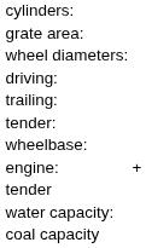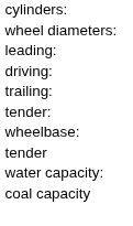- row: grate area:
+ row: leading:
- row: engine: | +
